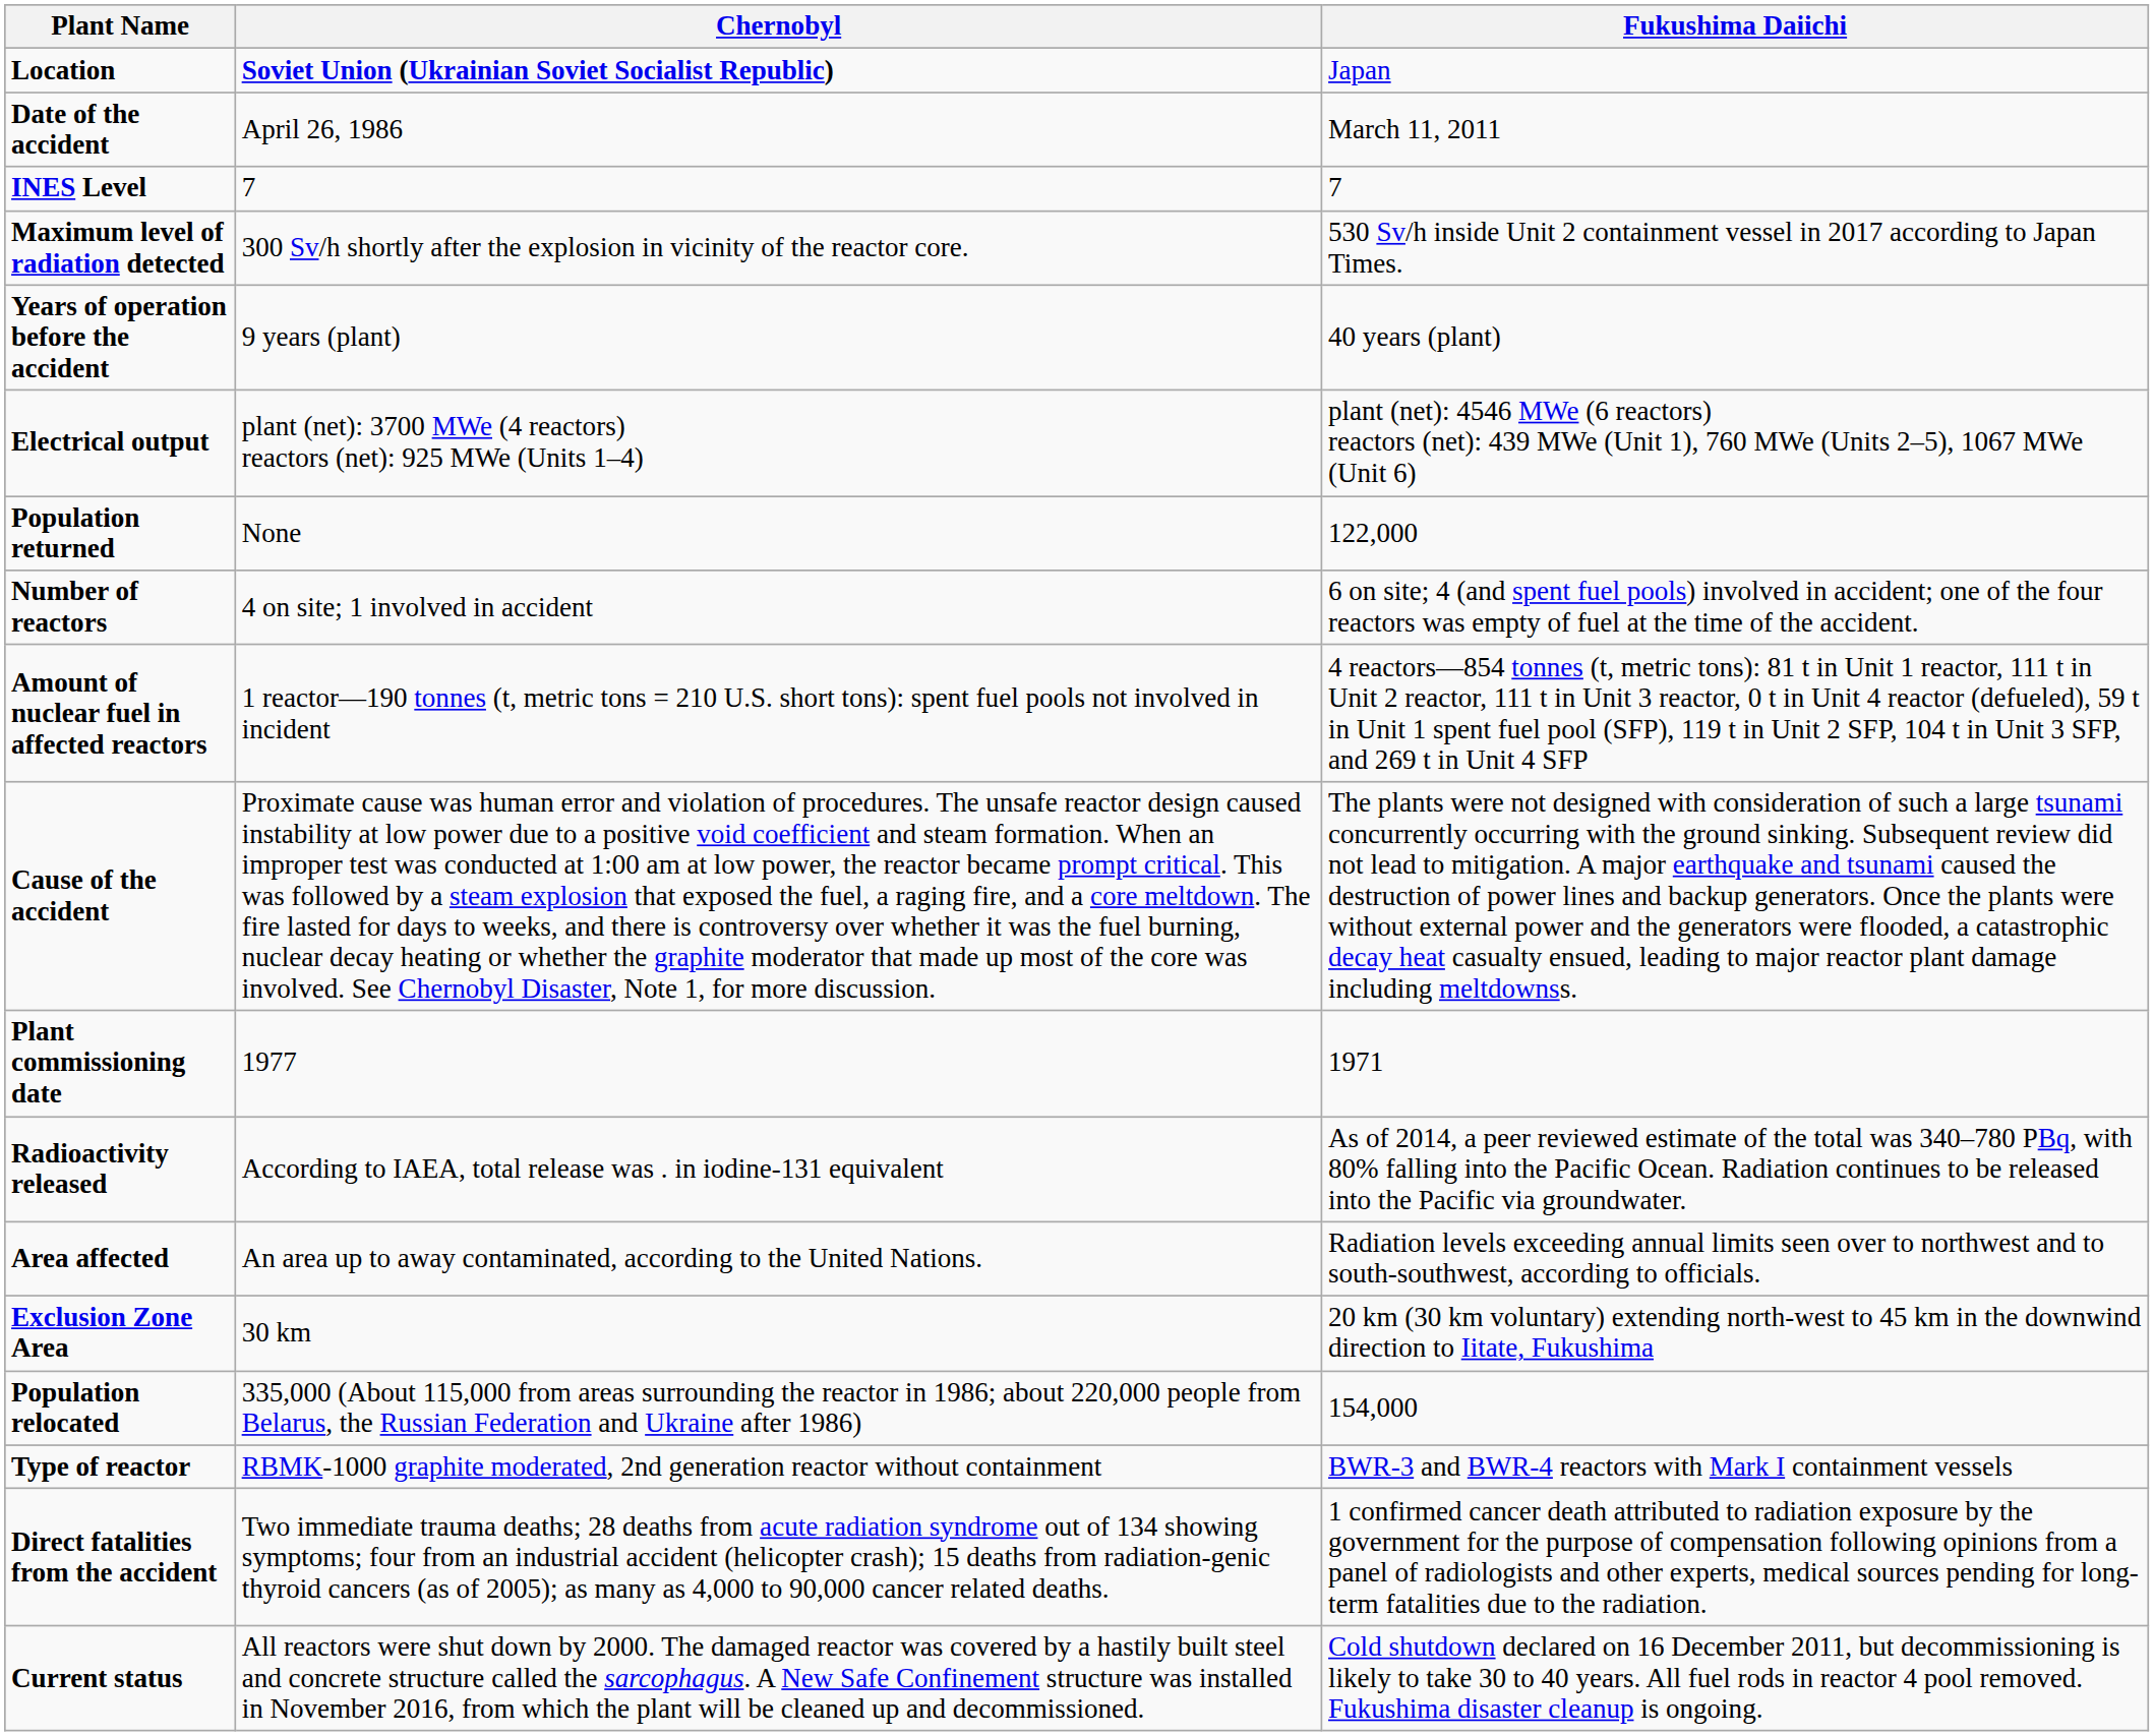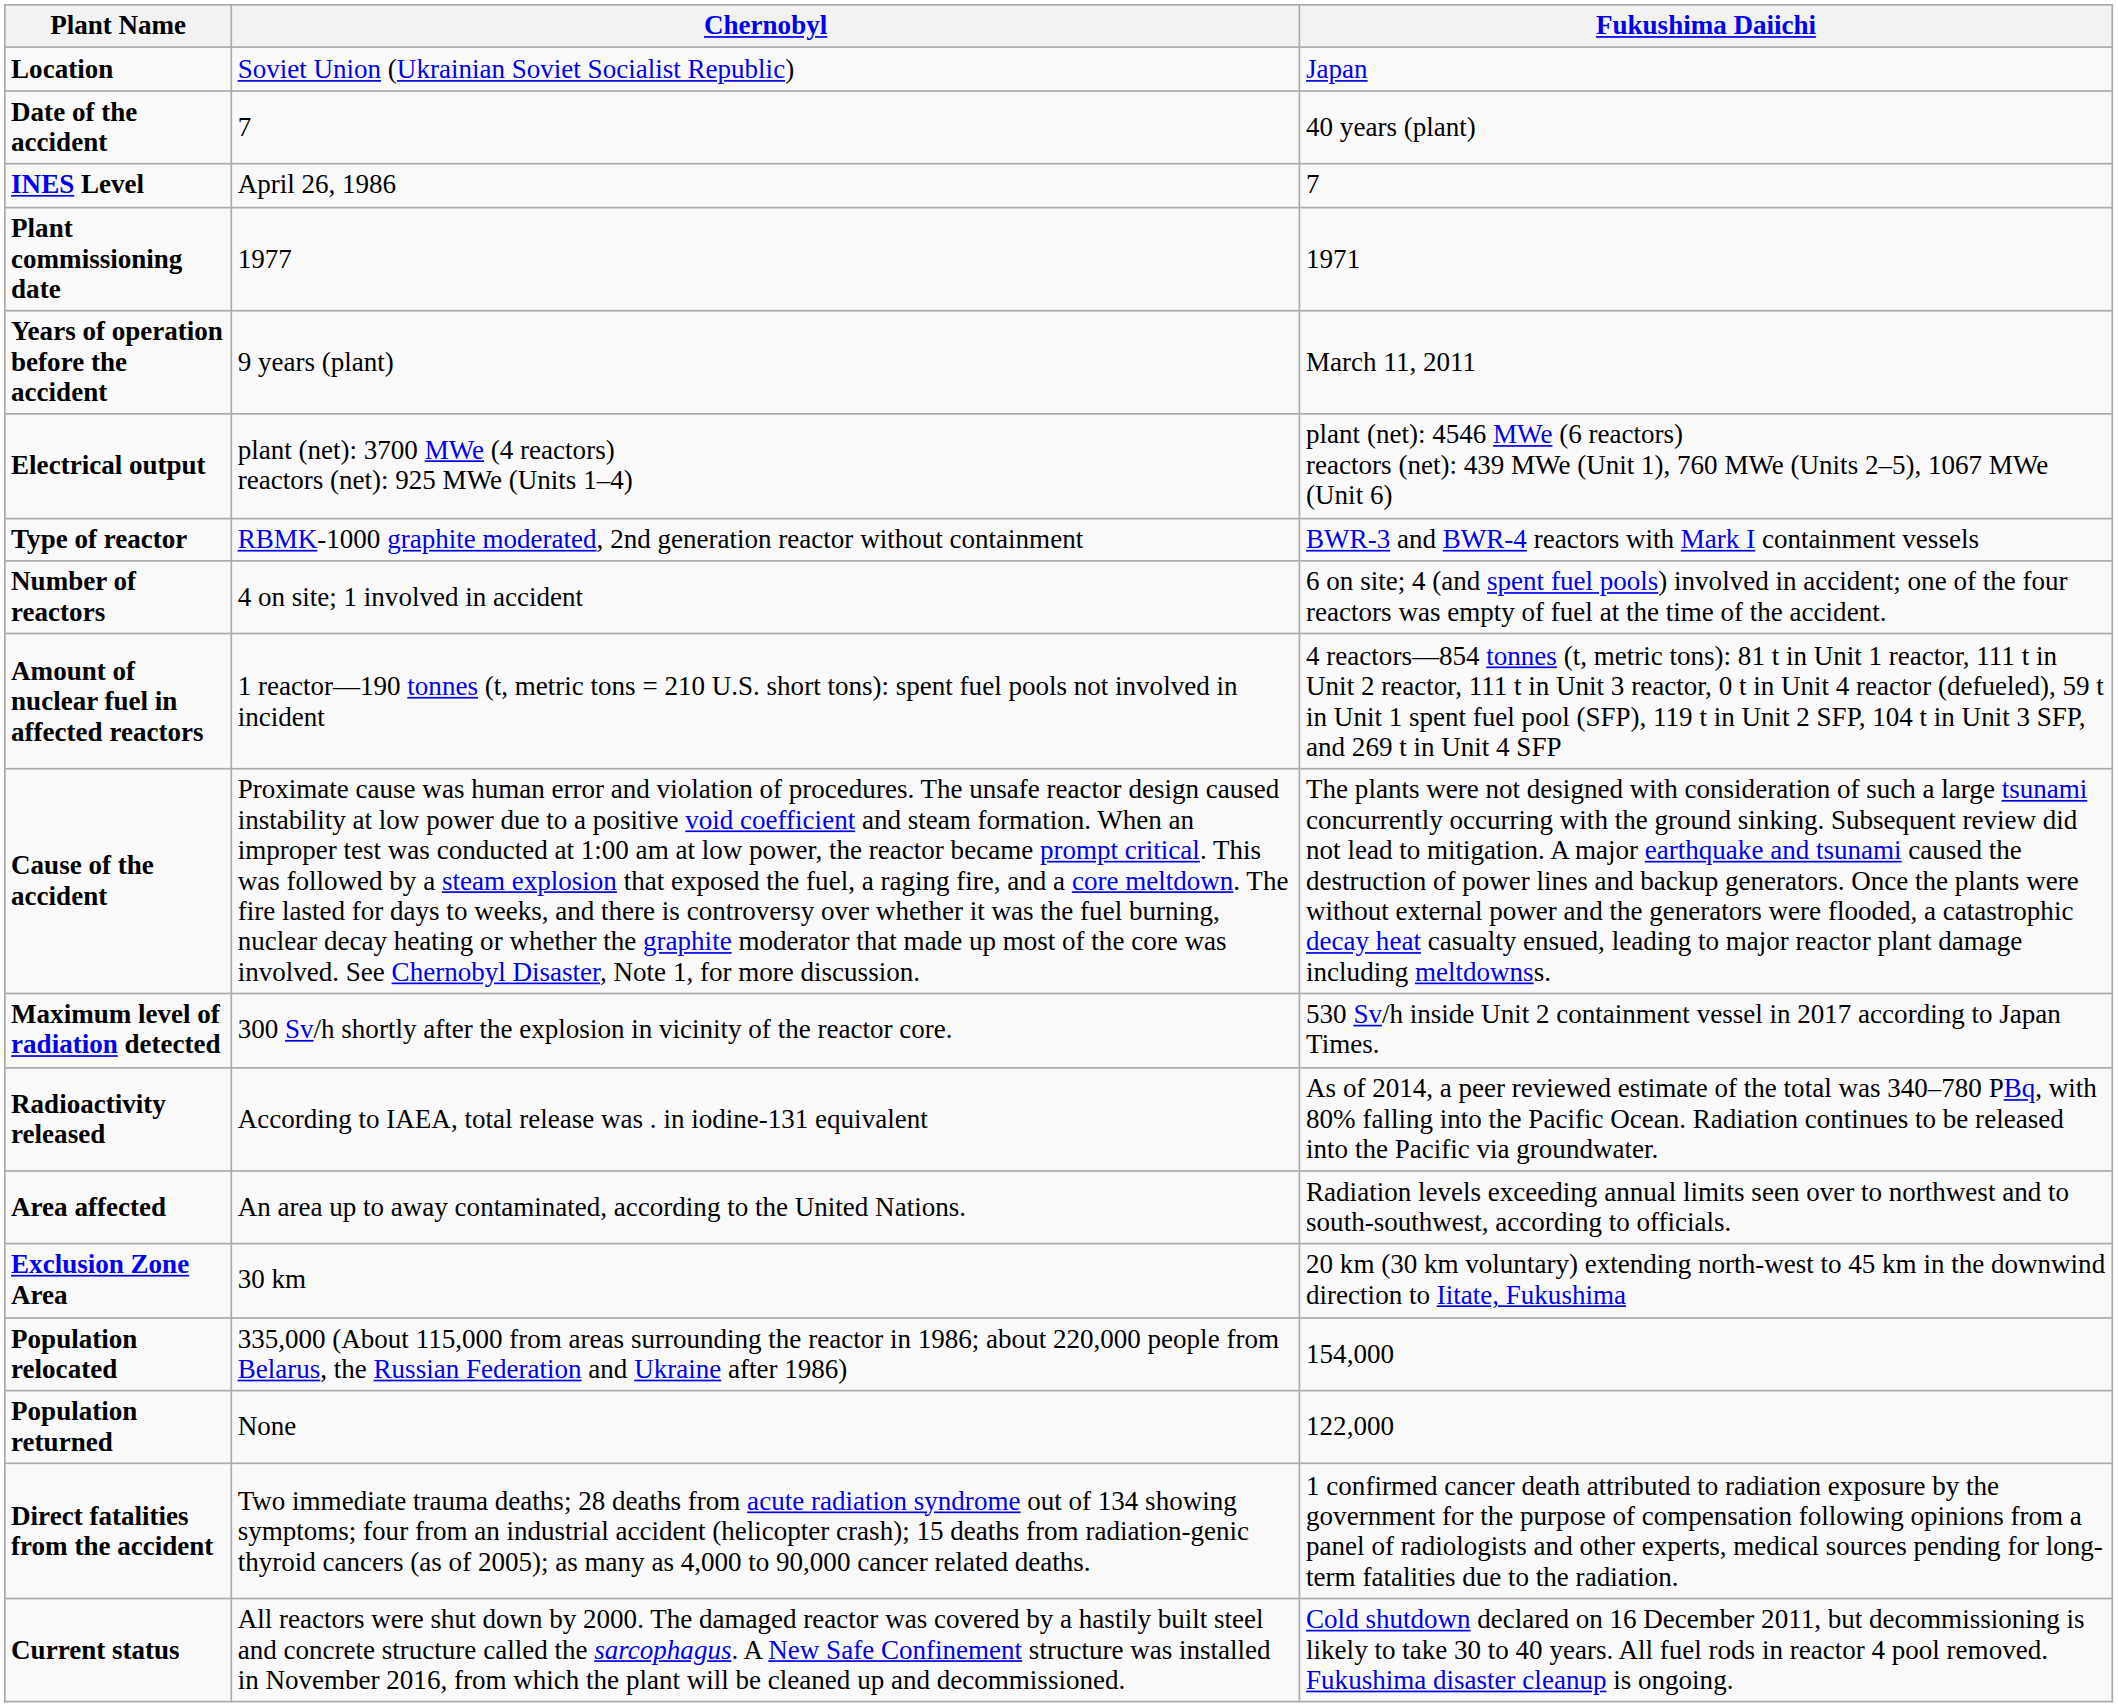Location | Chernobyl: bold -> normal
Date of the accident | Chernobyl: April 26, 1986 -> 7
Date of the accident | Fukushima Daiichi: March 11, 2011 -> 40 years (plant)
INES Level | Chernobyl: 7 -> April 26, 1986
rows swapped: Plant commissioning date <-> Maximum level of radiation detected
Years of operation before the accident | Fukushima Daiichi: 40 years (plant) -> March 11, 2011
rows swapped: Type of reactor <-> Population returned
